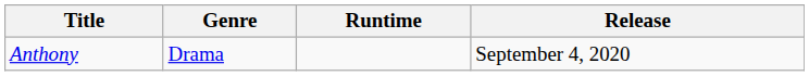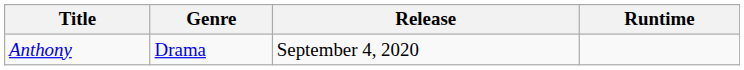columns swapped: Release <-> Runtime
